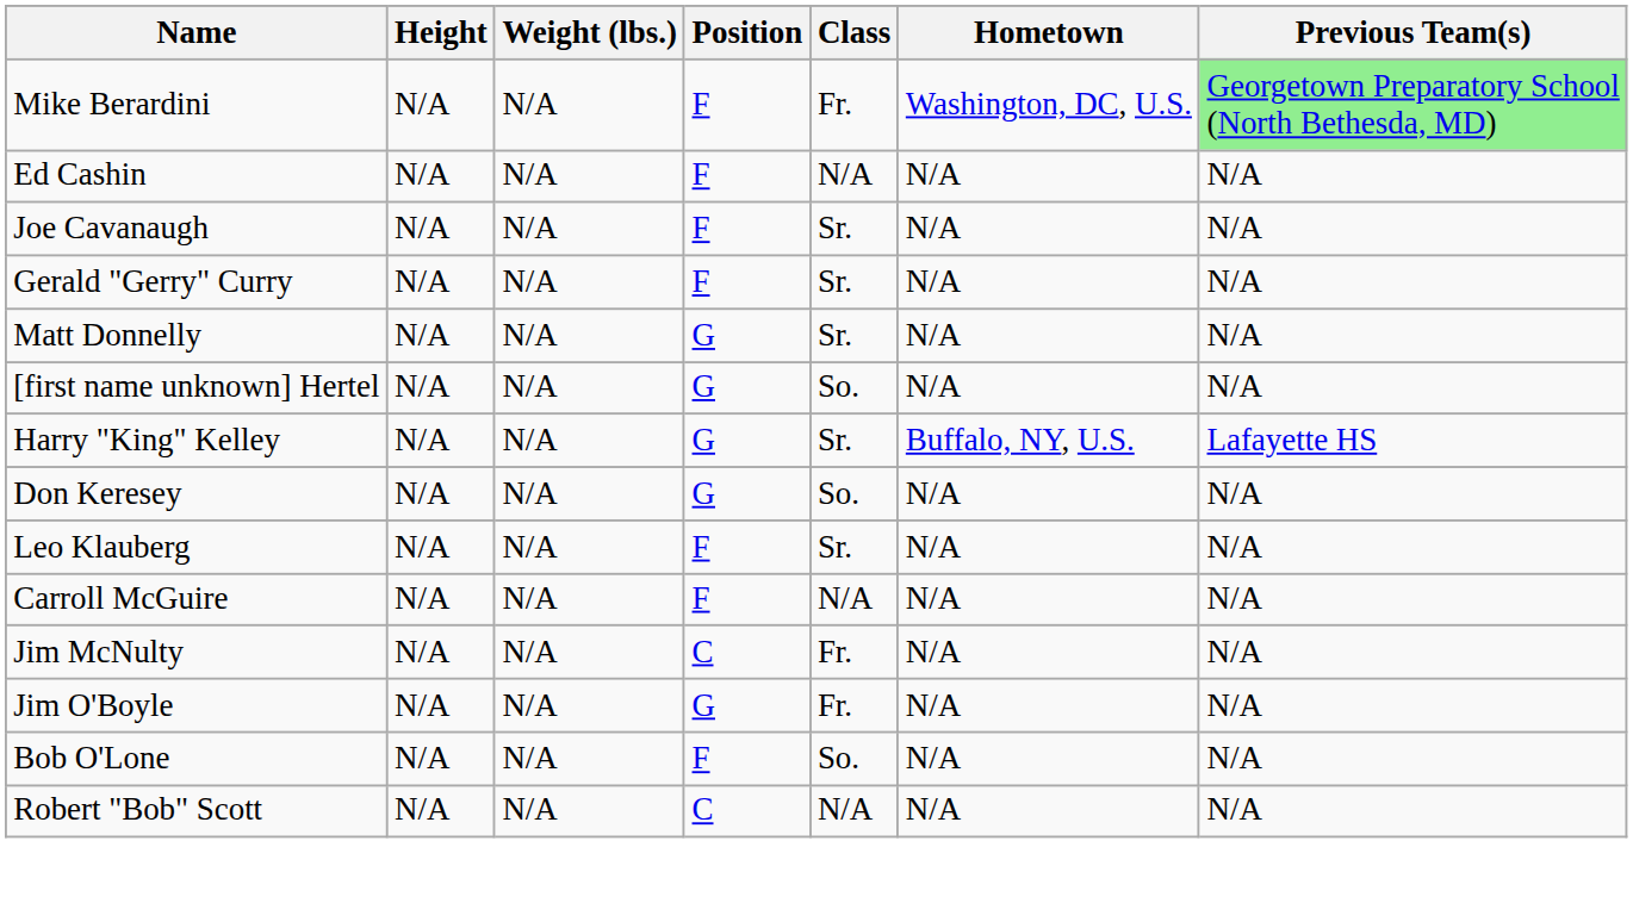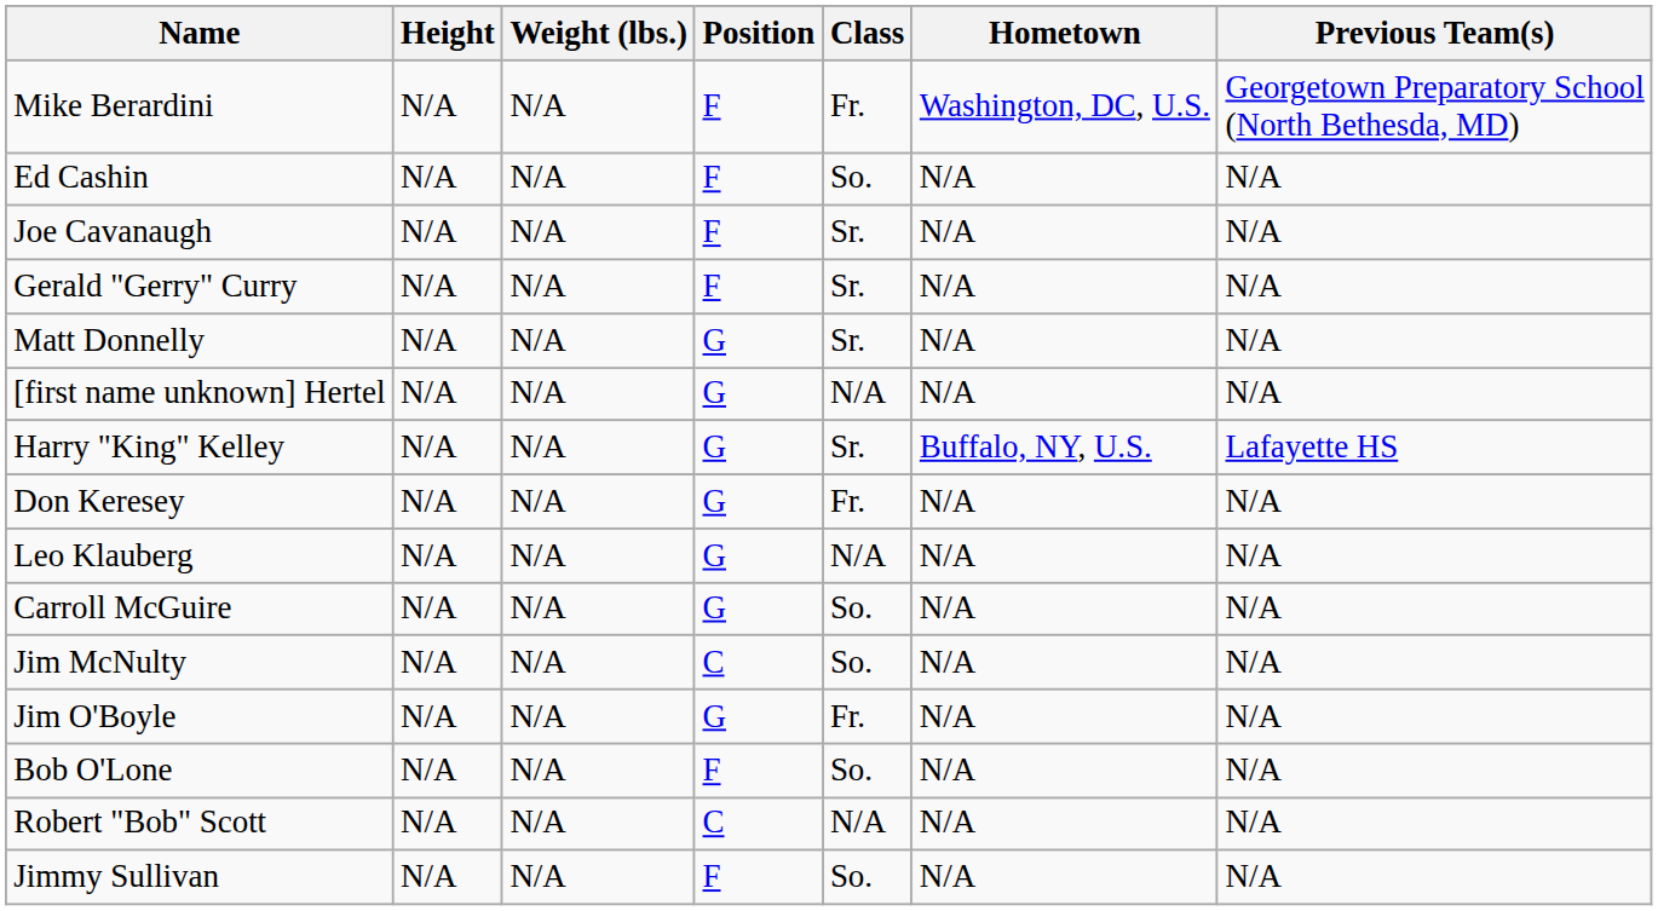Mike Berardini | Previous Team(s): lightgreen background -> no background
Ed Cashin | Class: N/A -> So.
[first name unknown] Hertel | Class: So. -> N/A
Don Keresey | Class: So. -> Fr.
Leo Klauberg | Position: F -> G
Leo Klauberg | Class: Sr. -> N/A
Carroll McGuire | Position: F -> G
Carroll McGuire | Class: N/A -> So.
Jim McNulty | Class: Fr. -> So.
+ row: Jimmy Sullivan | N/A | N/A | F | So. | N/A | N/A
